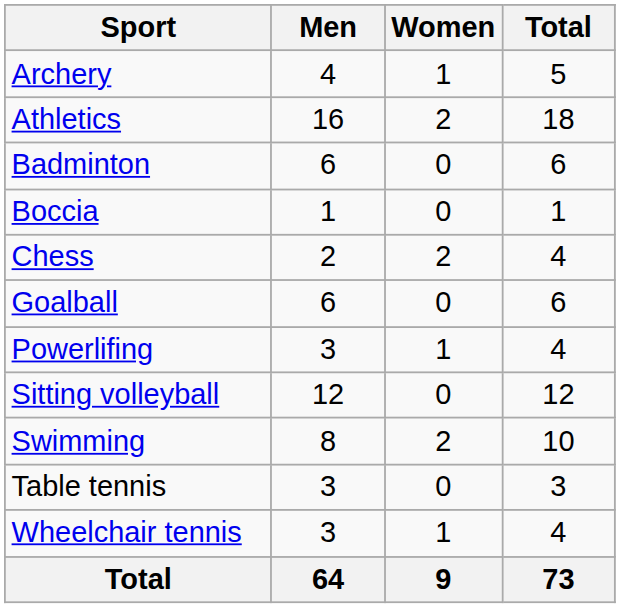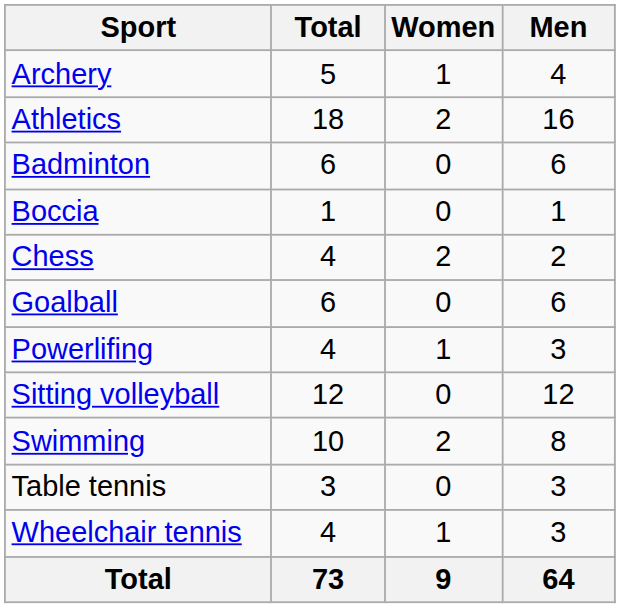columns swapped: Men <-> Total
